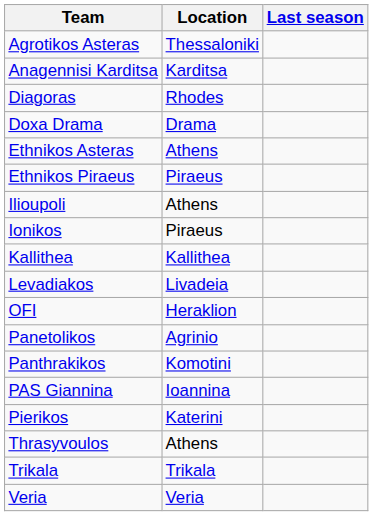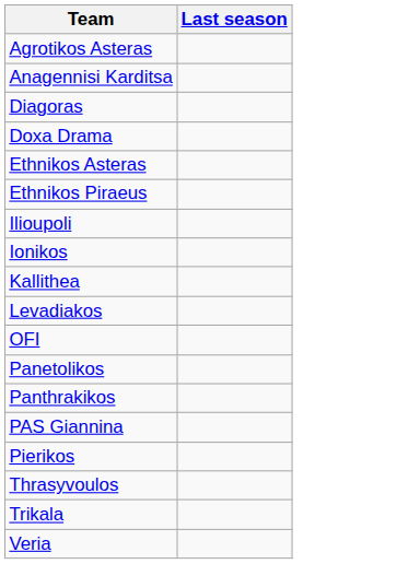- column: Location | Thessaloniki | Karditsa | Rhodes | Drama | Athens | Piraeus | Athens | Piraeus | Kallithea | Livadeia | Heraklion | Agrinio | Komotini | Ioannina | Katerini | Athens | Trikala | Veria
